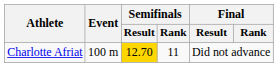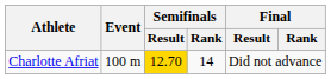Charlotte Afriat | Semifinals / Rank: 11 -> 14
